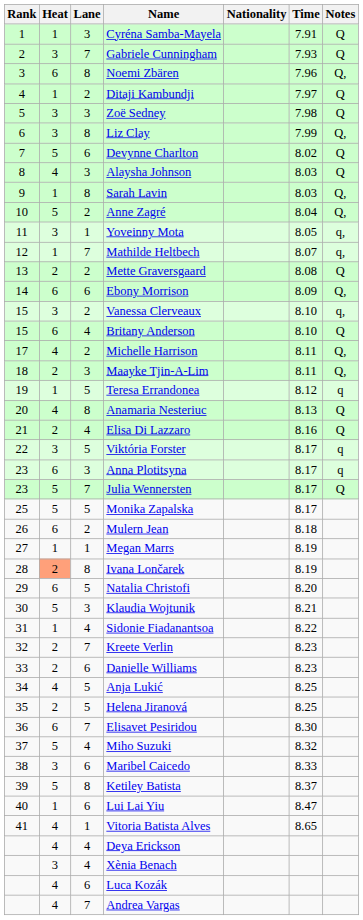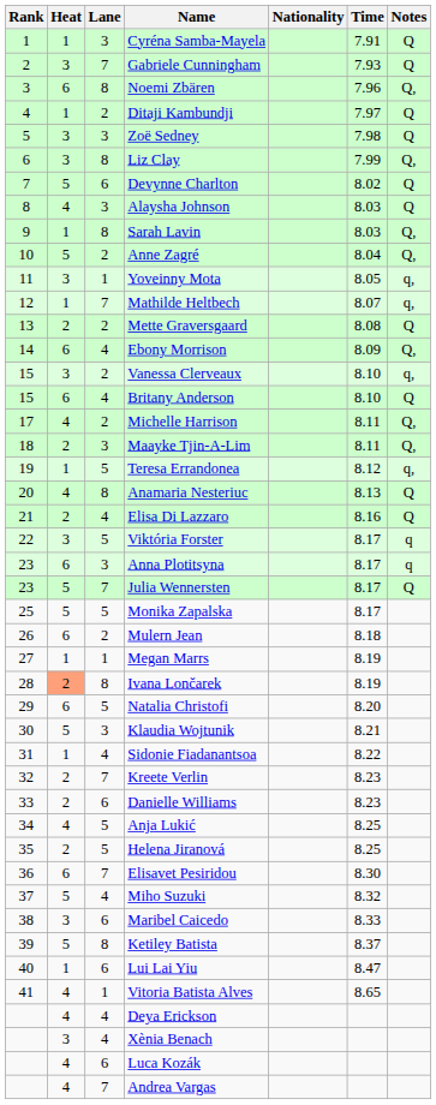Ebony Morrison | Lane: 6 -> 4
Teresa Errandonea | Notes: q -> q,
